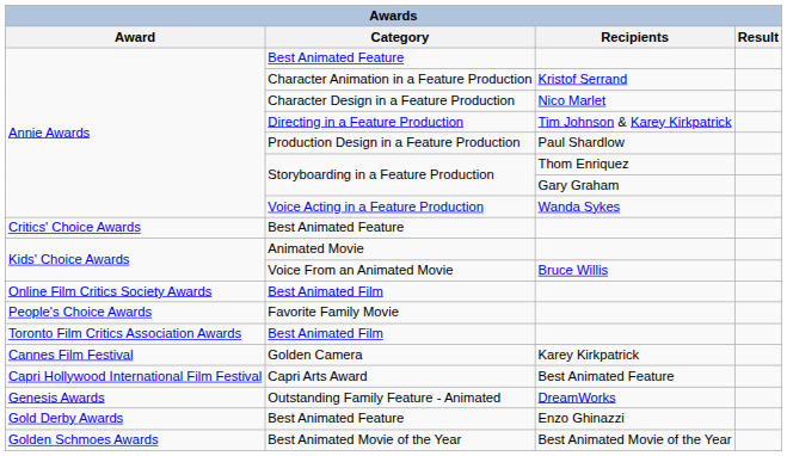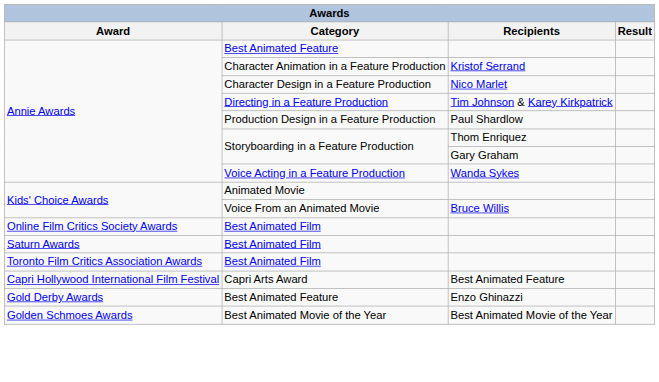- row: Critics' Choice Awards | Best Animated Feature
- row: People's Choice Awards | Favorite Family Movie
+ row: Saturn Awards | Best Animated Film
- row: Cannes Film Festival | Golden Camera | Karey Kirkpatrick
- row: Genesis Awards | Outstanding Family Feature - Animated | DreamWorks
